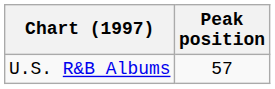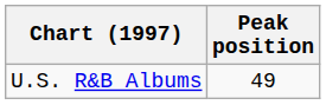U.S. R&B Albums | Peak position: 57 -> 49
